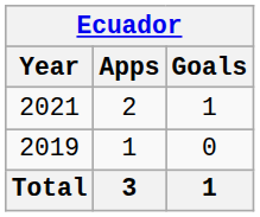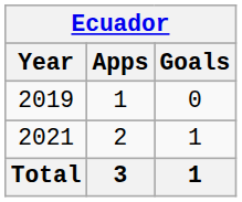rows swapped: 2019 <-> 2021
